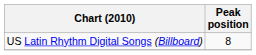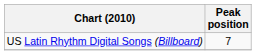US Latin Rhythm Digital Songs (Billboard) | Peak position: 8 -> 7
